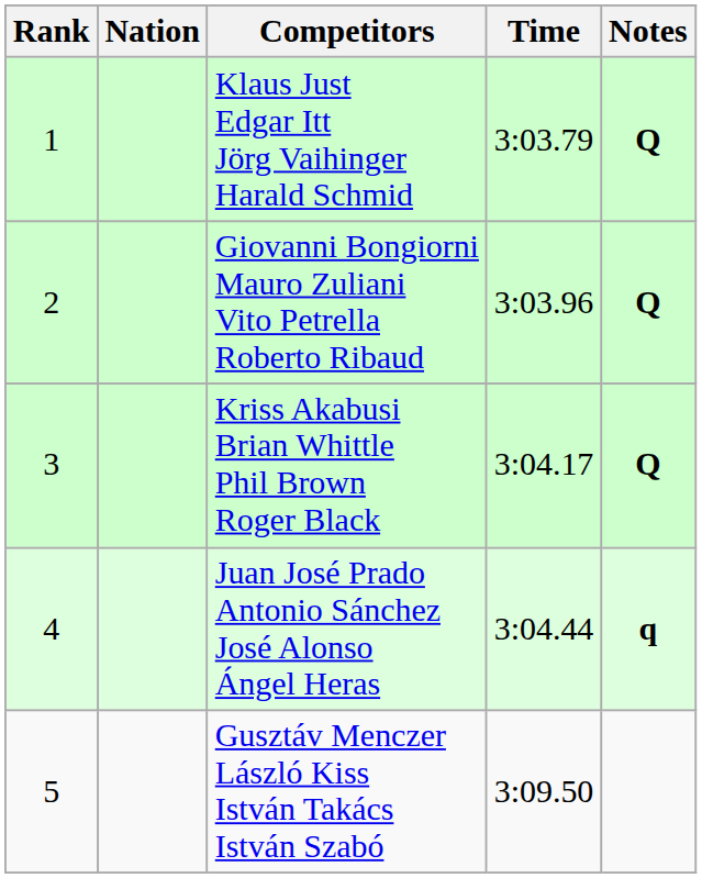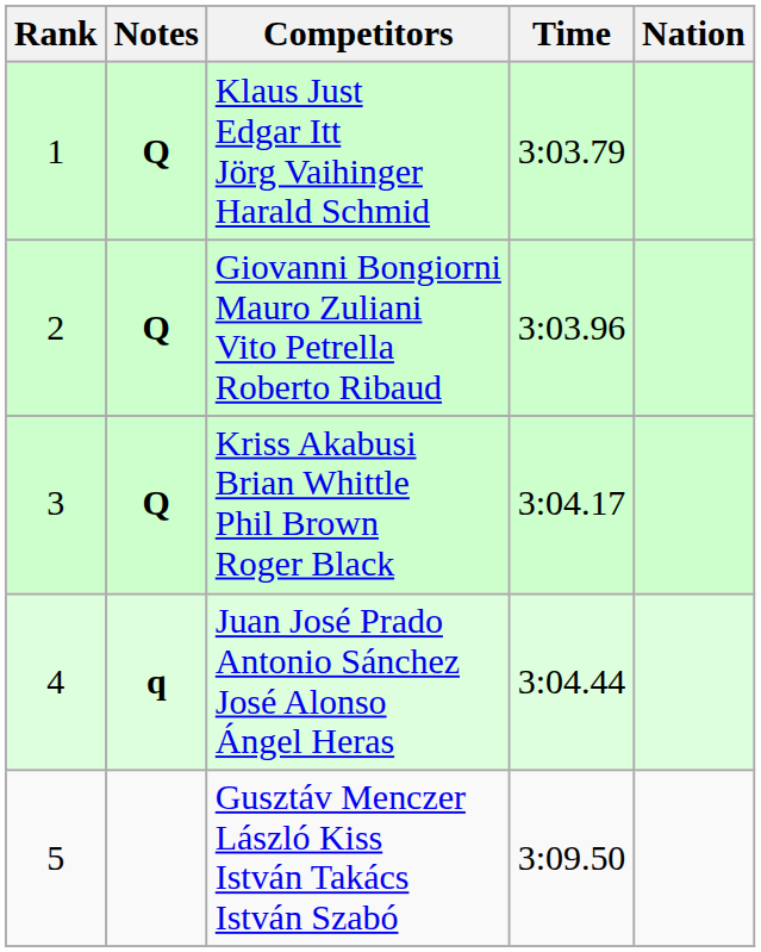columns swapped: Nation <-> Notes
